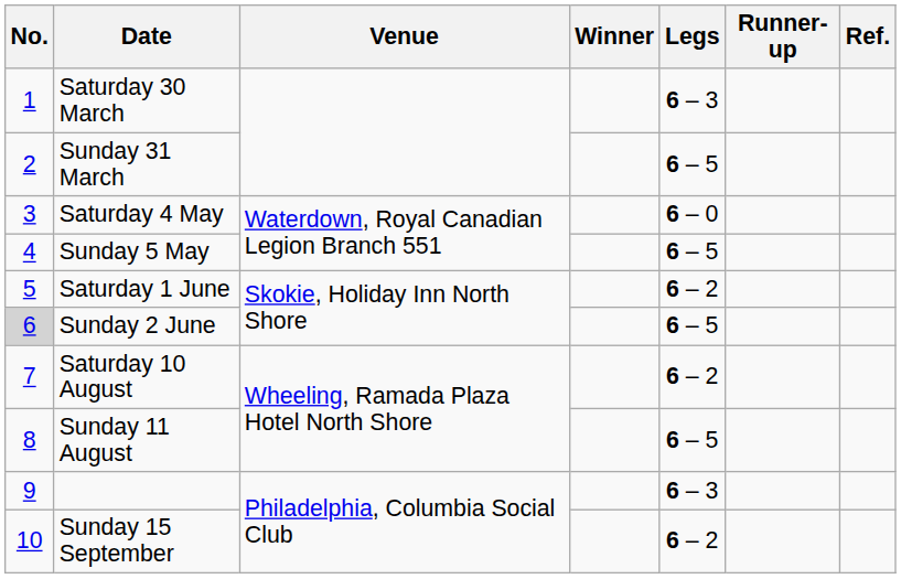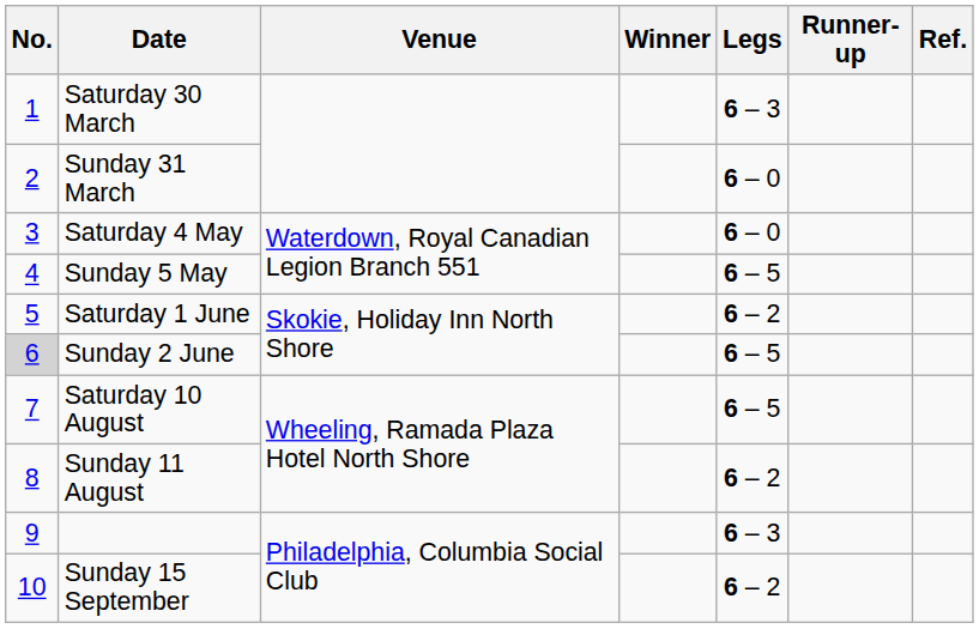Sunday 31 March | Legs: 6 – 5 -> 6 – 0
Saturday 10 August | Legs: 6 – 2 -> 6 – 5
Sunday 11 August | Legs: 6 – 5 -> 6 – 2
